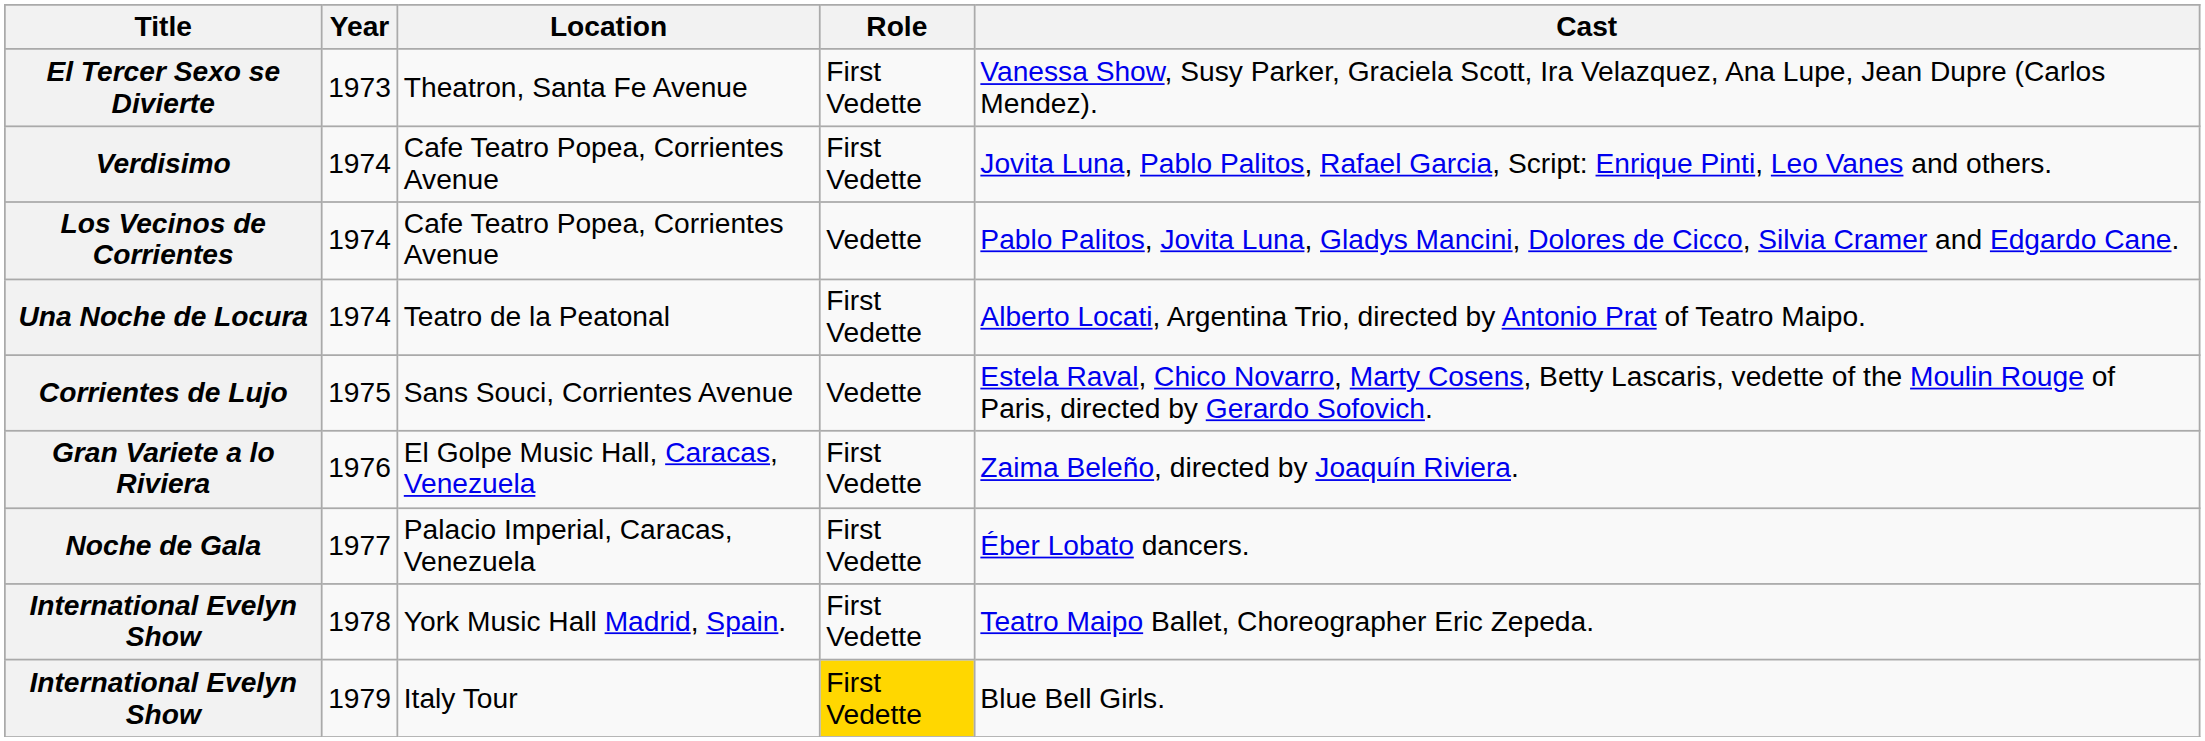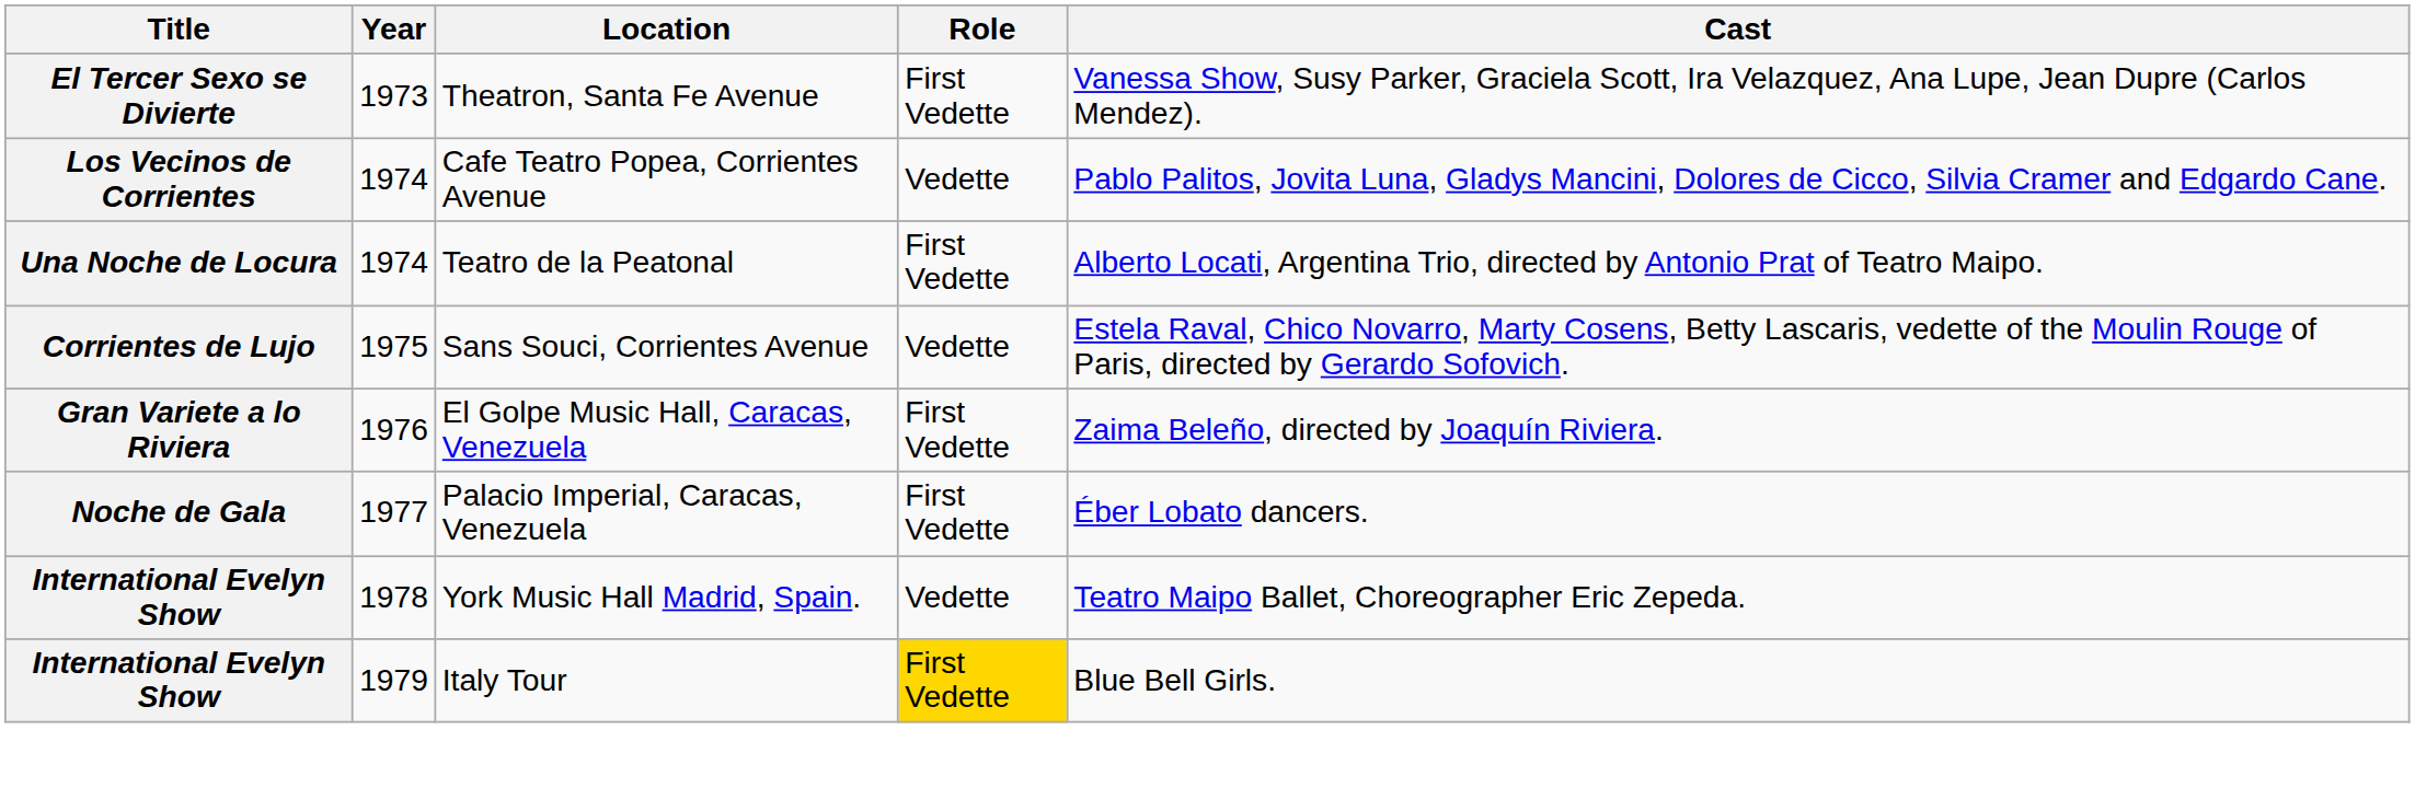- row: Verdisimo | 1974 | Cafe Teatro Popea, Corrientes Avenue | First Vedette | Jovita Luna, Pablo Palitos, Rafael Garcia, Script: Enrique Pinti, Leo Vanes and others.
International Evelyn Show / York Music Hall Madrid, Spain. | Role: First Vedette -> Vedette
